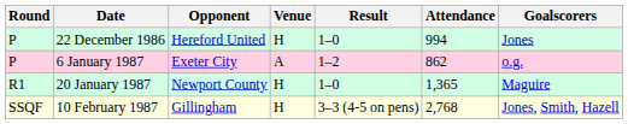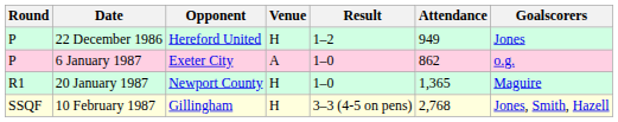22 December 1986 | Result: 1–0 -> 1–2
22 December 1986 | Attendance: 994 -> 949
6 January 1987 | Result: 1–2 -> 1–0
